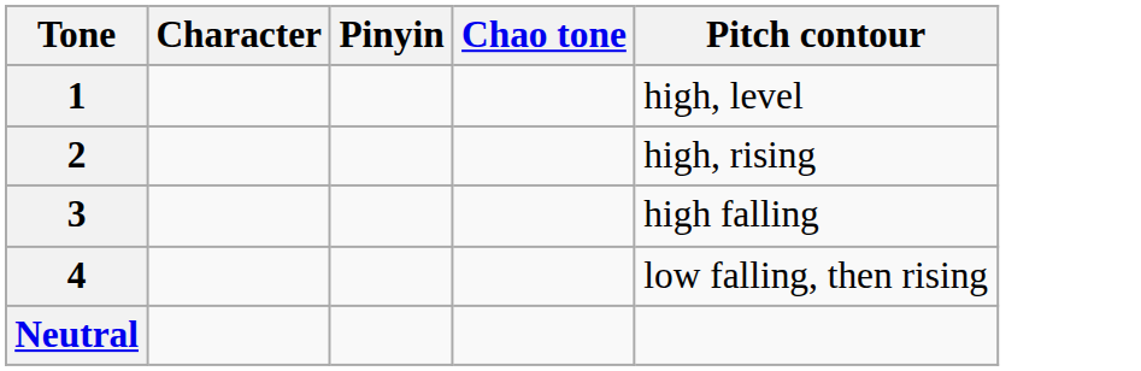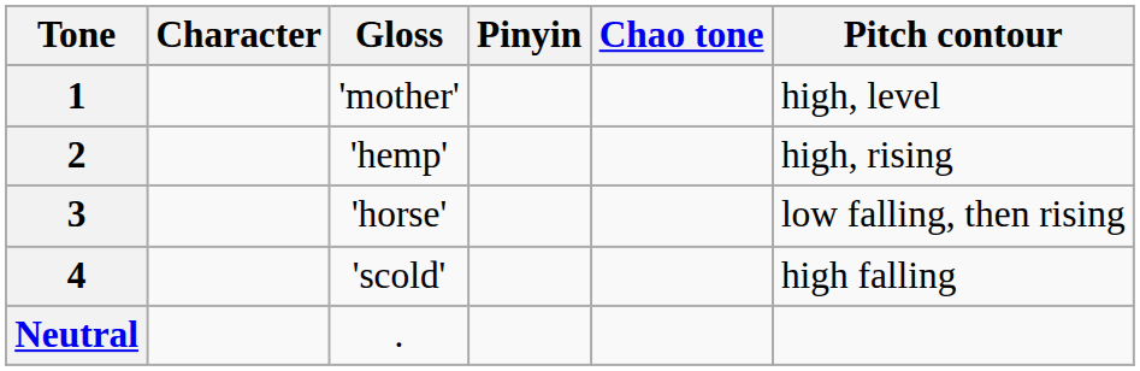+ column: Gloss | 'mother' | 'hemp' | 'horse' | 'scold' | .
3 | Pitch contour: high falling -> low falling, then rising
4 | Pitch contour: low falling, then rising -> high falling
